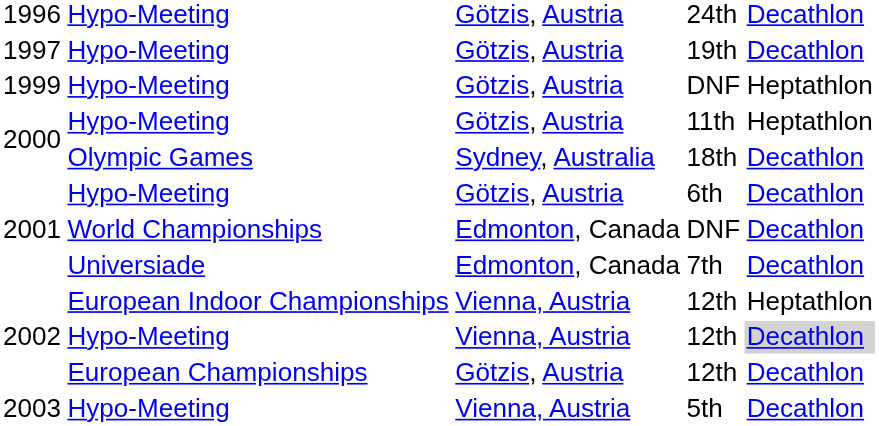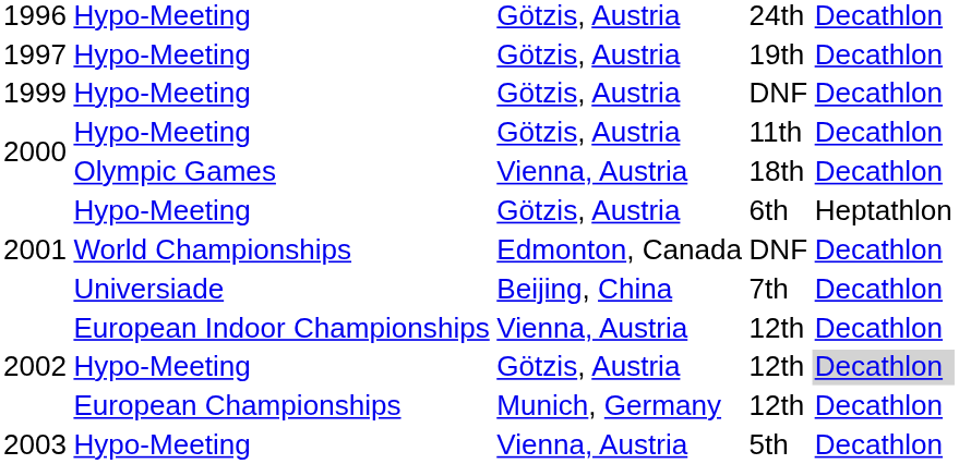Hypo-Meeting / DNF | column 5: Heptathlon -> Decathlon
11th | column 5: Heptathlon -> Decathlon
18th | column 3: Sydney, Australia -> Vienna, Austria
6th | column 5: Decathlon -> Heptathlon
7th | column 3: Edmonton, Canada -> Beijing, China
European Indoor Championships / 12th | column 5: Heptathlon -> Decathlon
Hypo-Meeting / 12th | column 3: Vienna, Austria -> Götzis, Austria
European Championships / 12th | column 3: Götzis, Austria -> Munich, Germany
